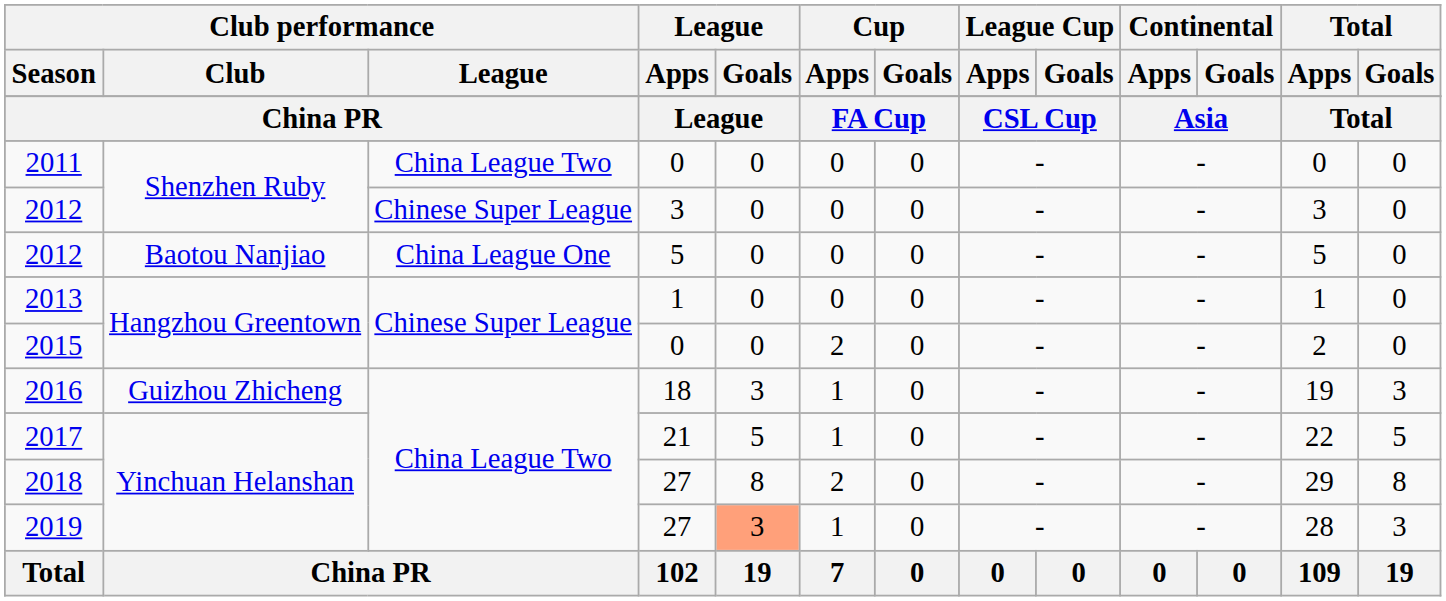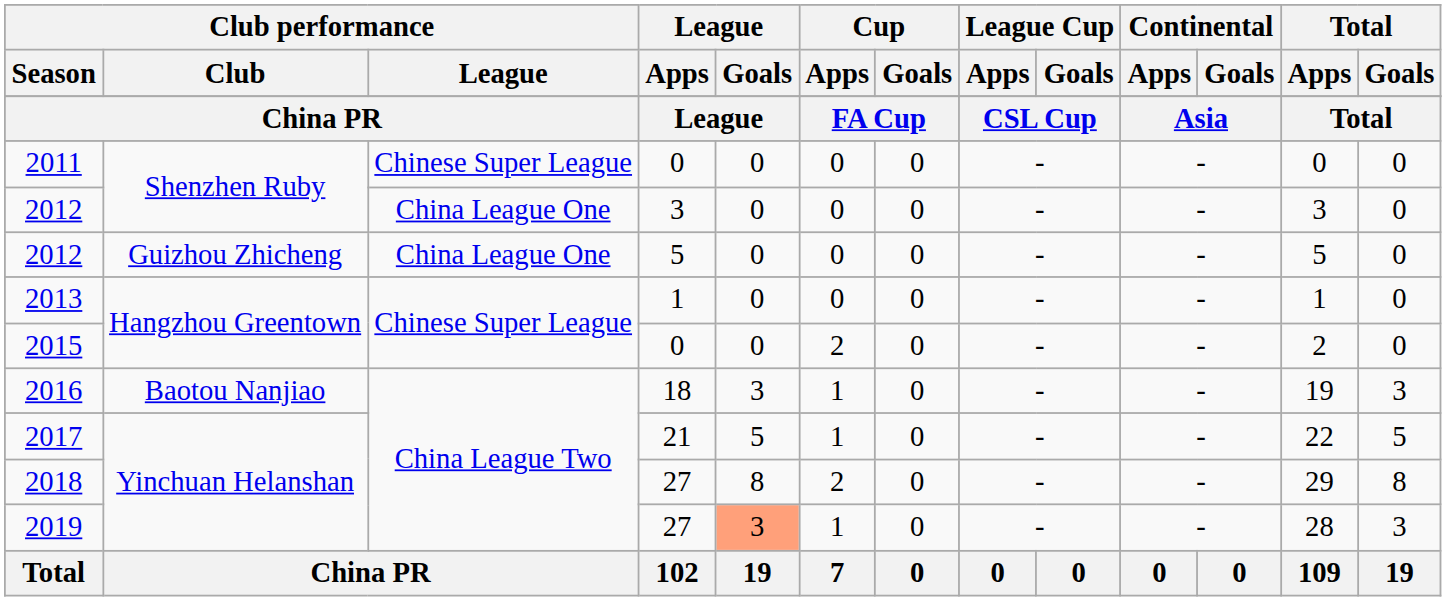2011 | Club performance / League: China League Two -> Chinese Super League
2012 / 3 | Club performance / League: Chinese Super League -> China League One
2012 / 5 | Club performance / Club: Baotou Nanjiao -> Guizhou Zhicheng
2016 | Club performance / Club: Guizhou Zhicheng -> Baotou Nanjiao
